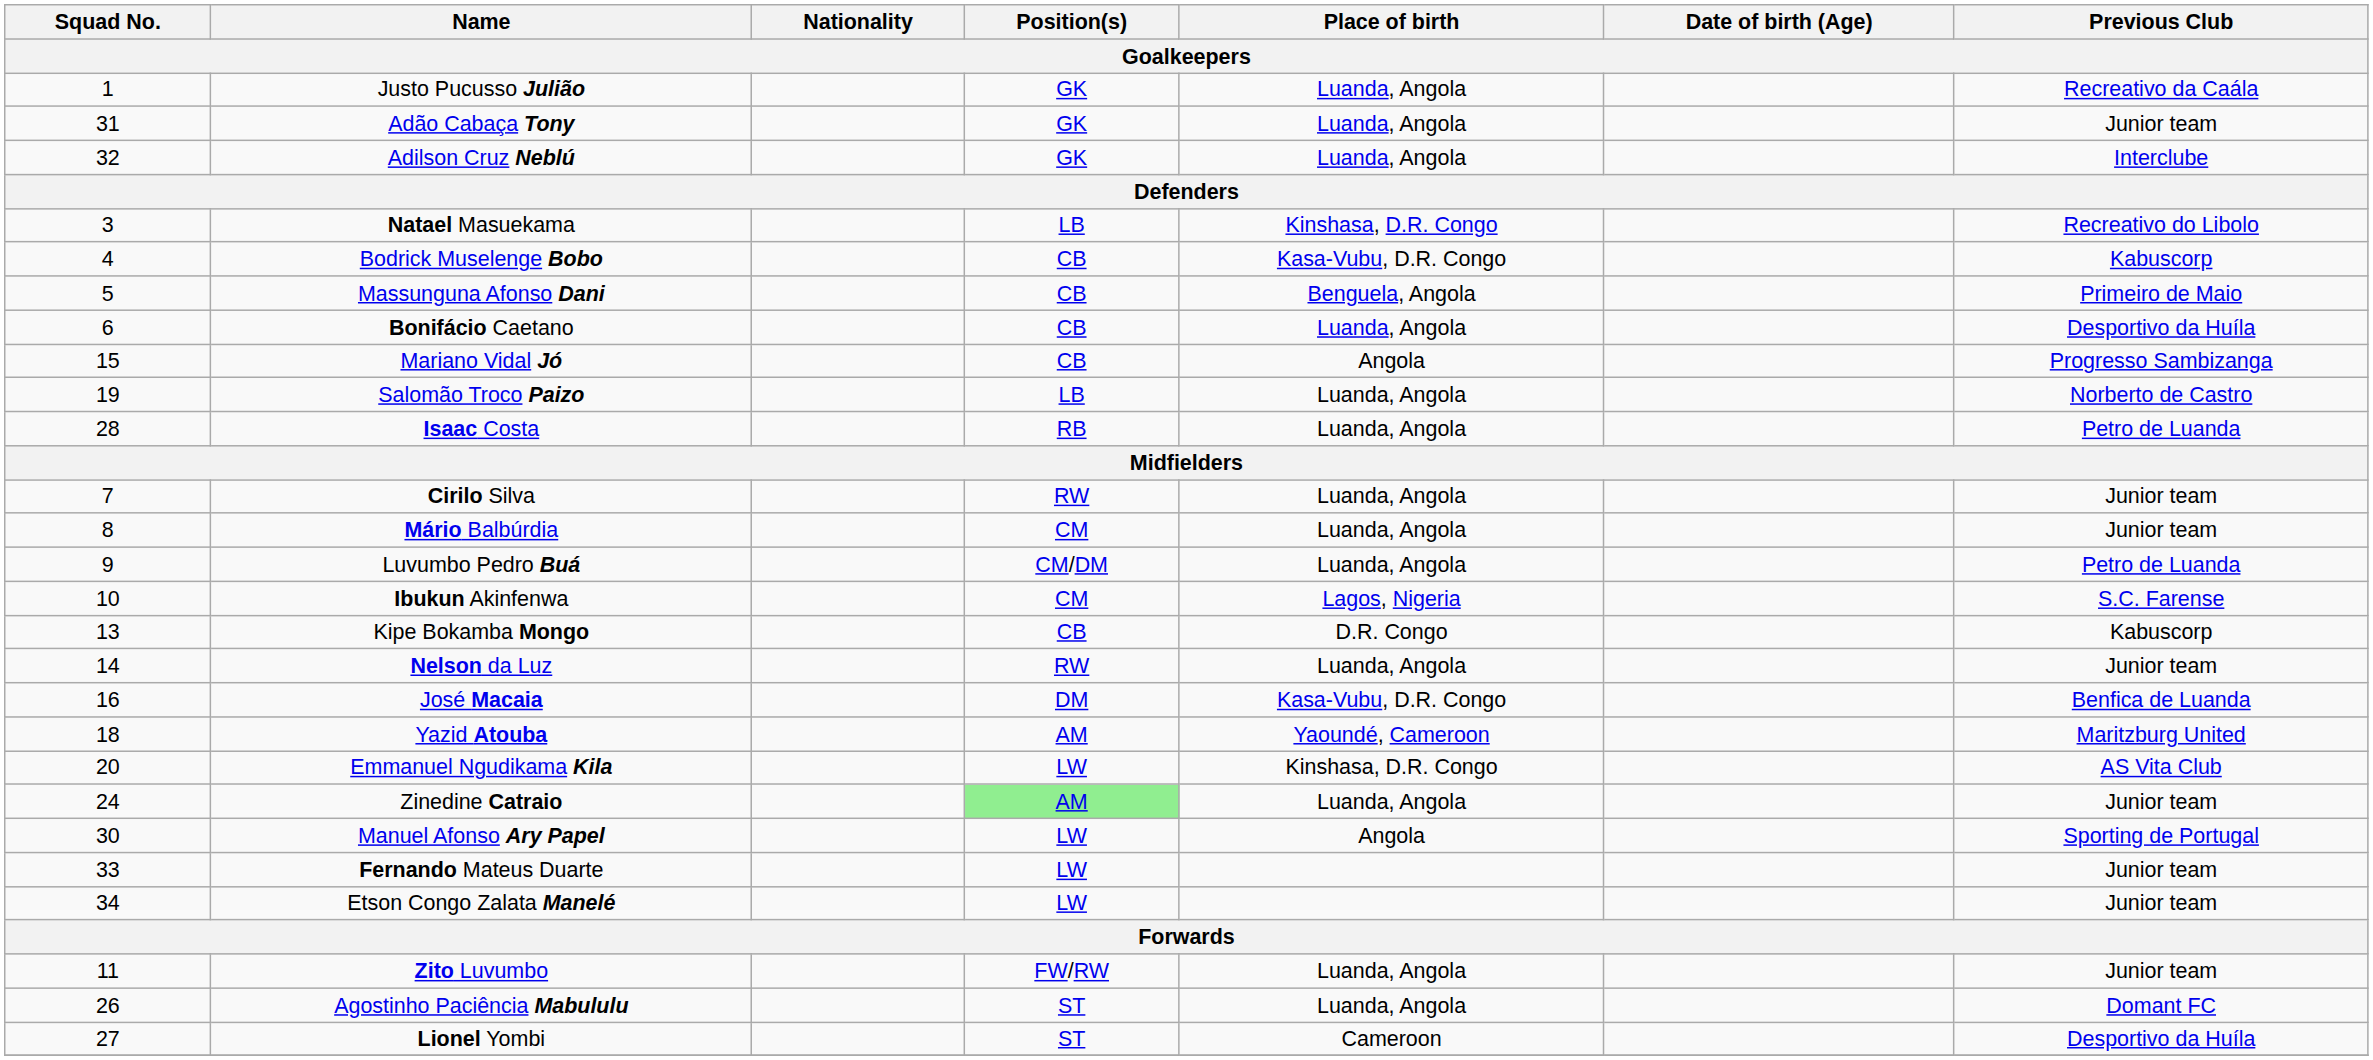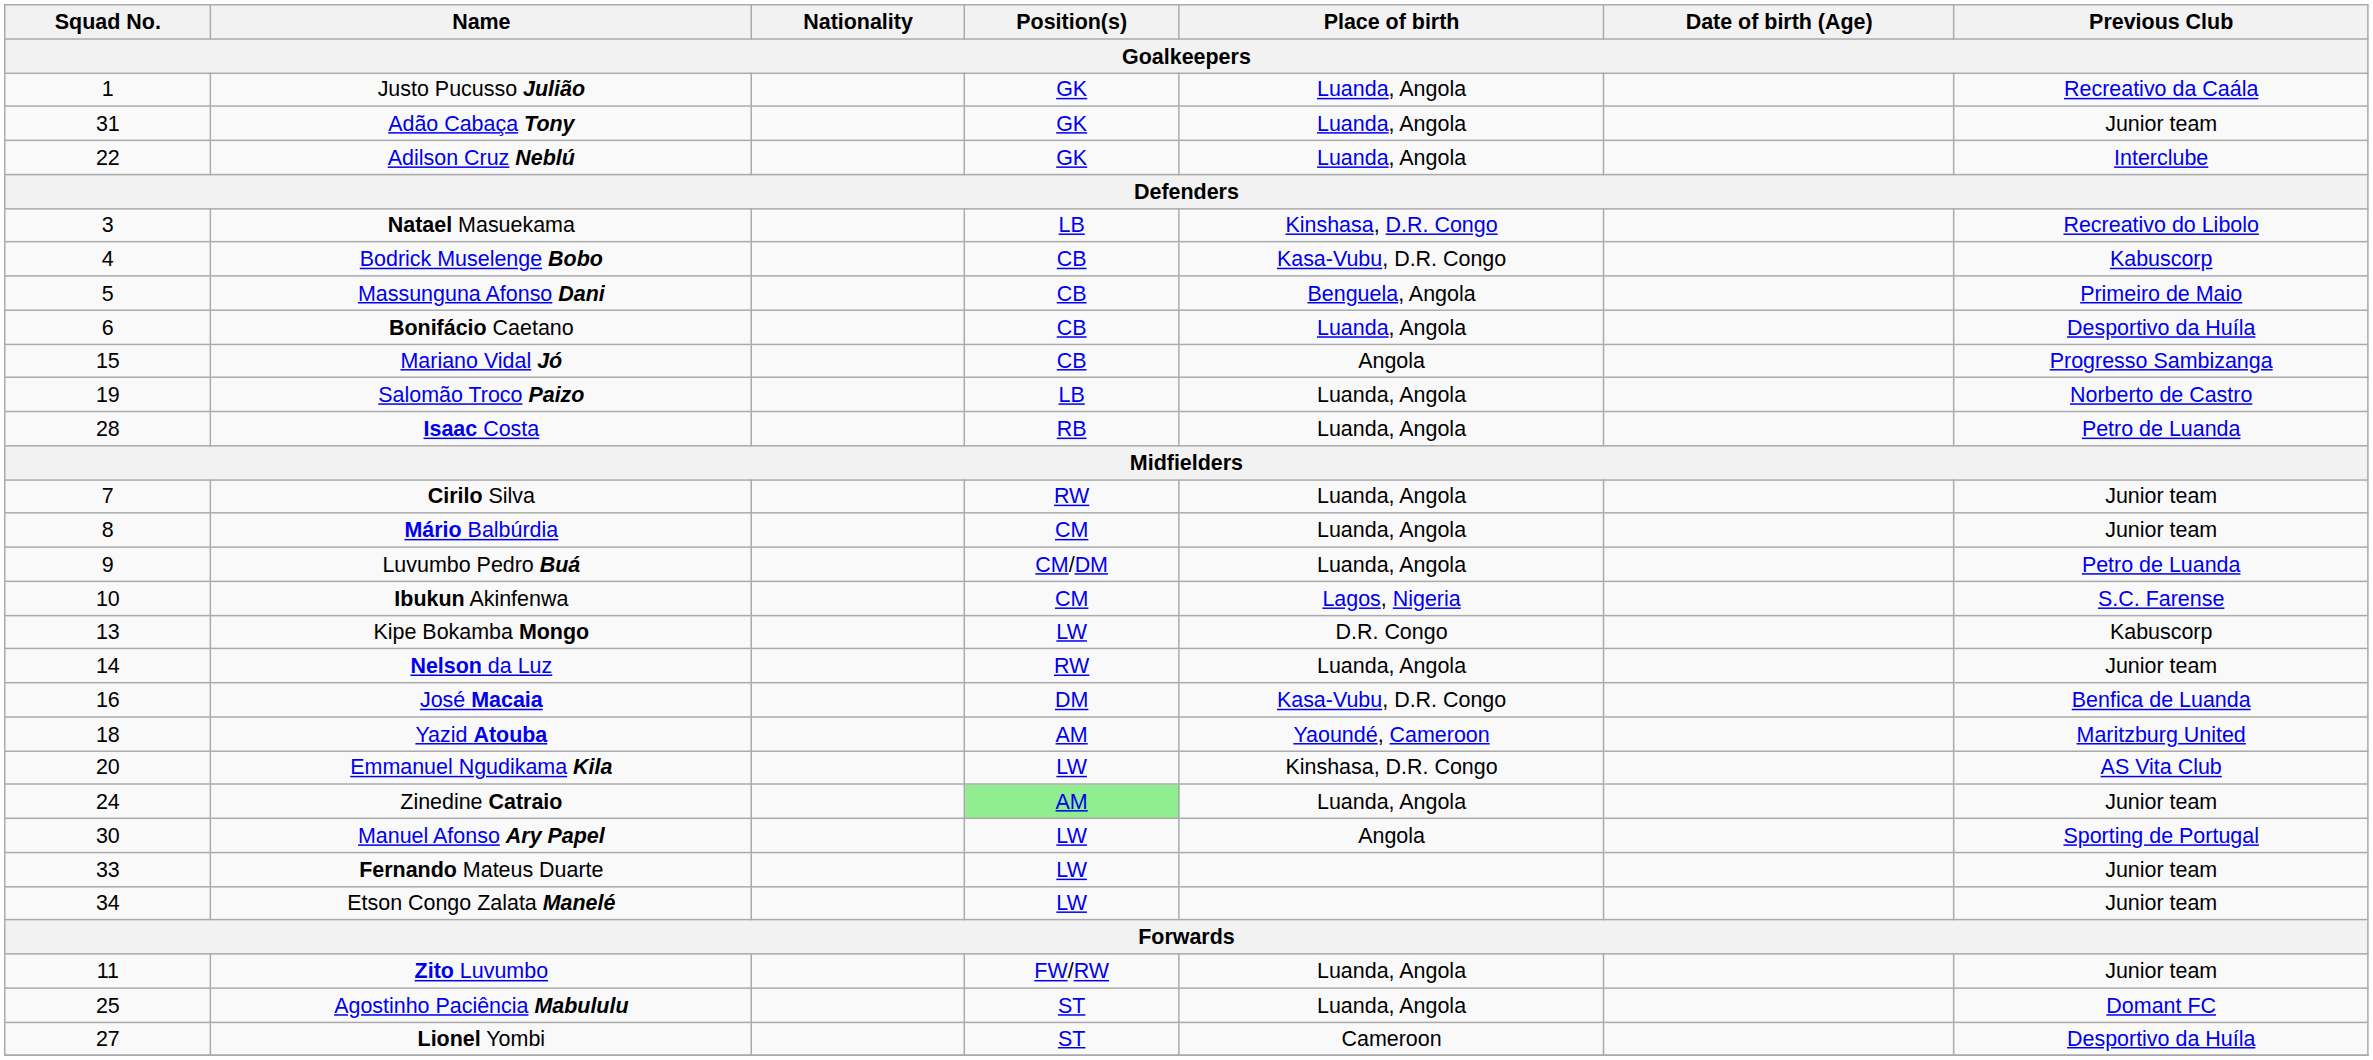Adilson Cruz Neblú | Squad No.: 32 -> 22
Kipe Bokamba Mongo | Position(s): CB -> LW
Agostinho Paciência Mabululu | Squad No.: 26 -> 25
